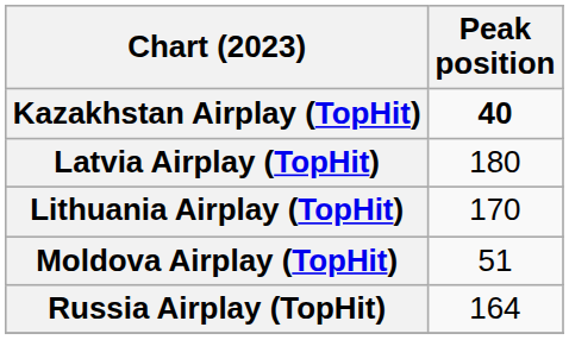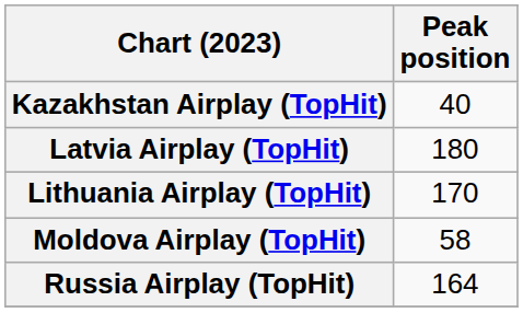Kazakhstan Airplay (TopHit) | Peak position: bold -> normal
Moldova Airplay (TopHit) | Peak position: 51 -> 58
